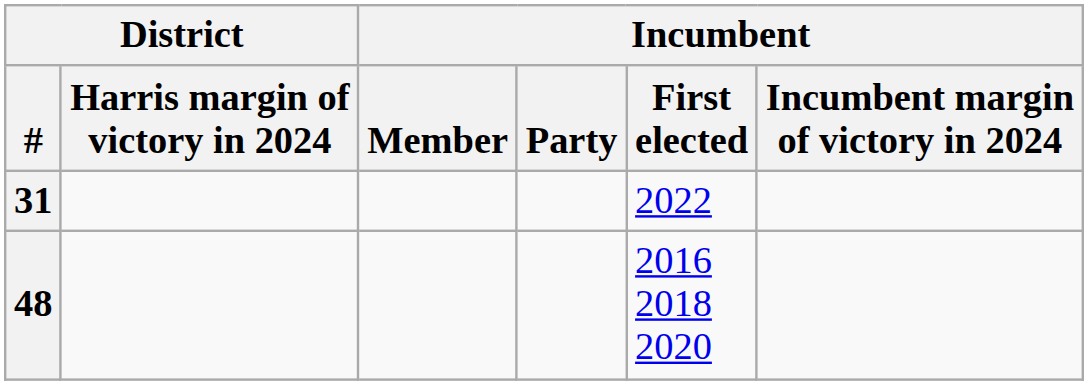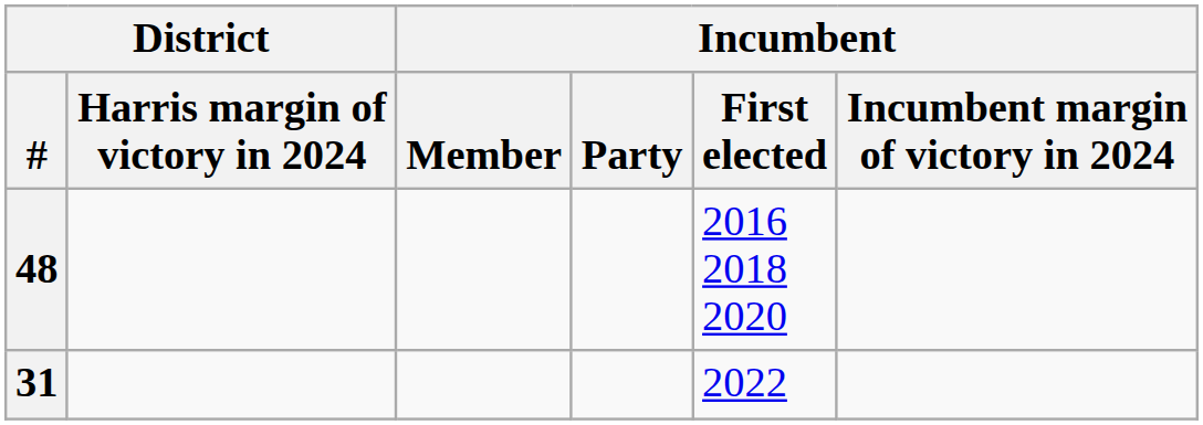rows swapped: 31 <-> 48
